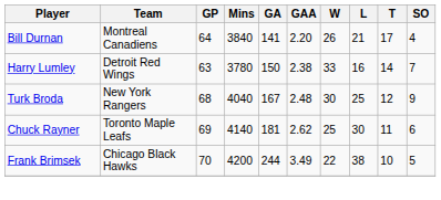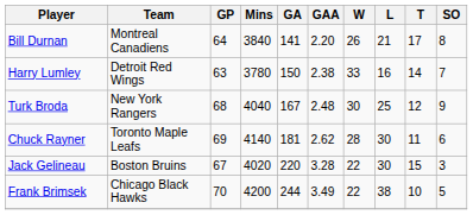Bill Durnan | SO: 4 -> 8
Chuck Rayner | W: 25 -> 28
+ row: Jack Gelineau | Boston Bruins | 67 | 4020 | 220 | 3.28 | 22 | 30 | 15 | 3
